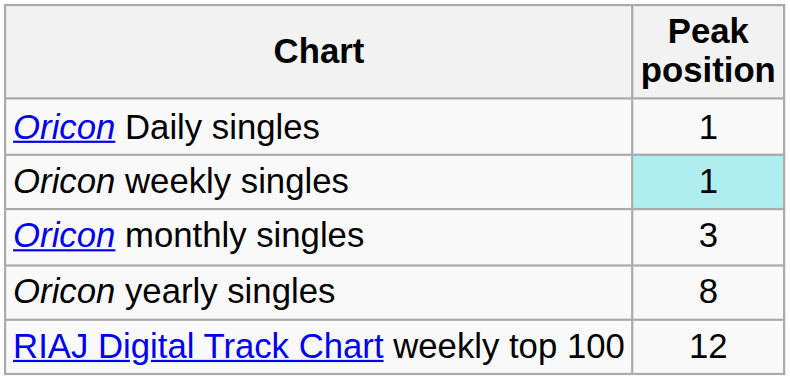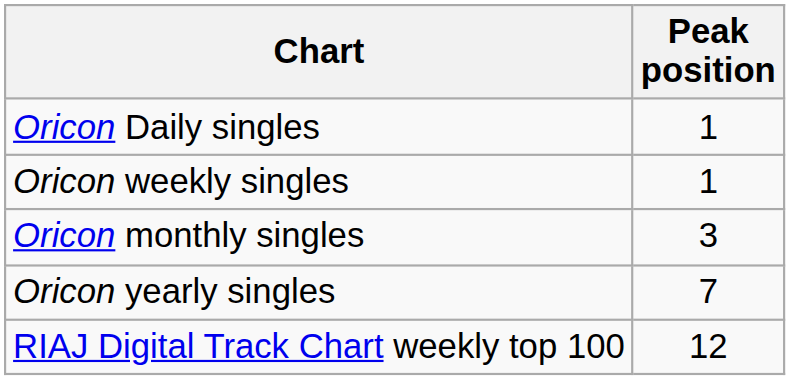Oricon weekly singles | Peak position: paleturquoise background -> no background
Oricon yearly singles | Peak position: 8 -> 7
